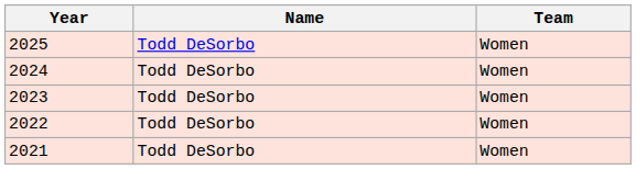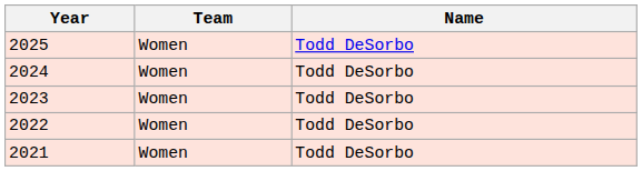columns swapped: Team <-> Name
